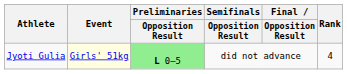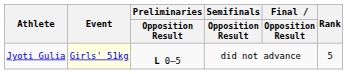Jyoti Gulia | Preliminaries / Opposition Result: lightgreen background -> no background
Jyoti Gulia | Rank: 4 -> 5
